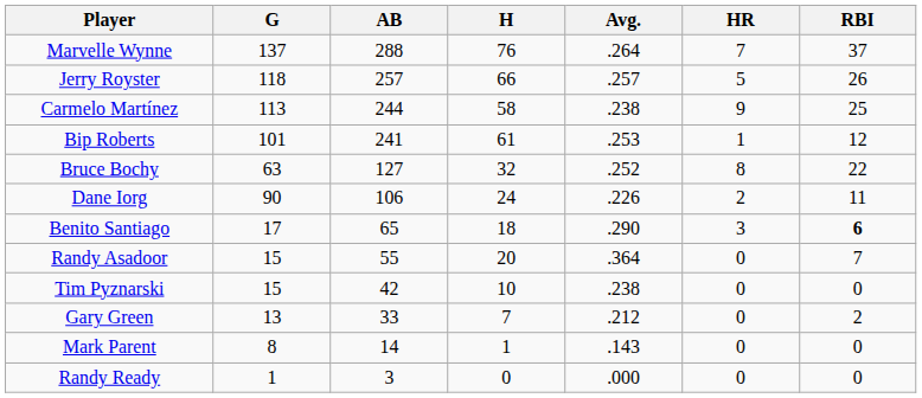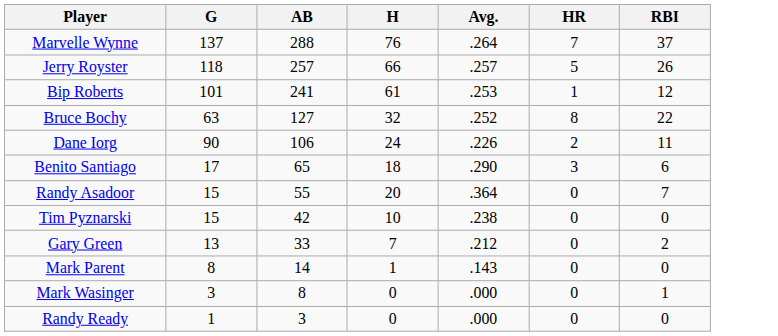- row: Carmelo Martínez | 113 | 244 | 58 | .238 | 9 | 25
Benito Santiago | RBI: bold -> normal
+ row: Mark Wasinger | 3 | 8 | 0 | .000 | 0 | 1
